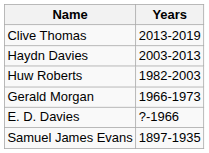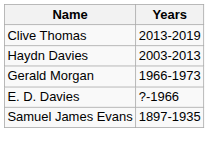- row: Huw Roberts | 1982-2003
